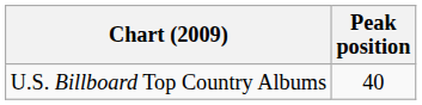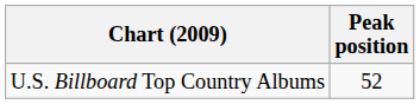U.S. Billboard Top Country Albums | Peak position: 40 -> 52
